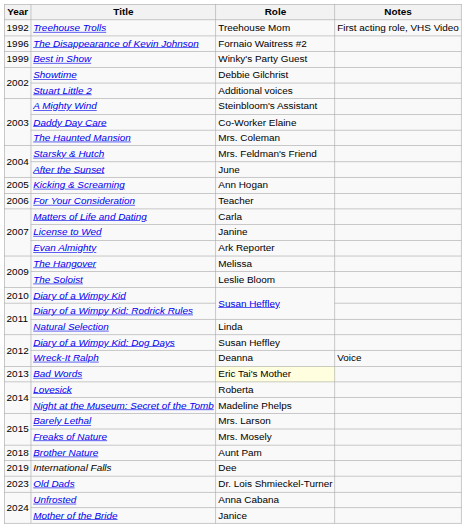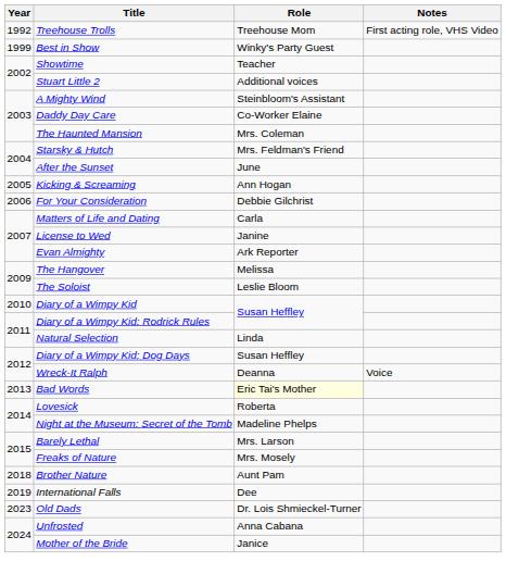- row: 1996 | The Disappearance of Kevin Johnson | Fornaio Waitress #2
Showtime | Role: Debbie Gilchrist -> Teacher
For Your Consideration | Role: Teacher -> Debbie Gilchrist
